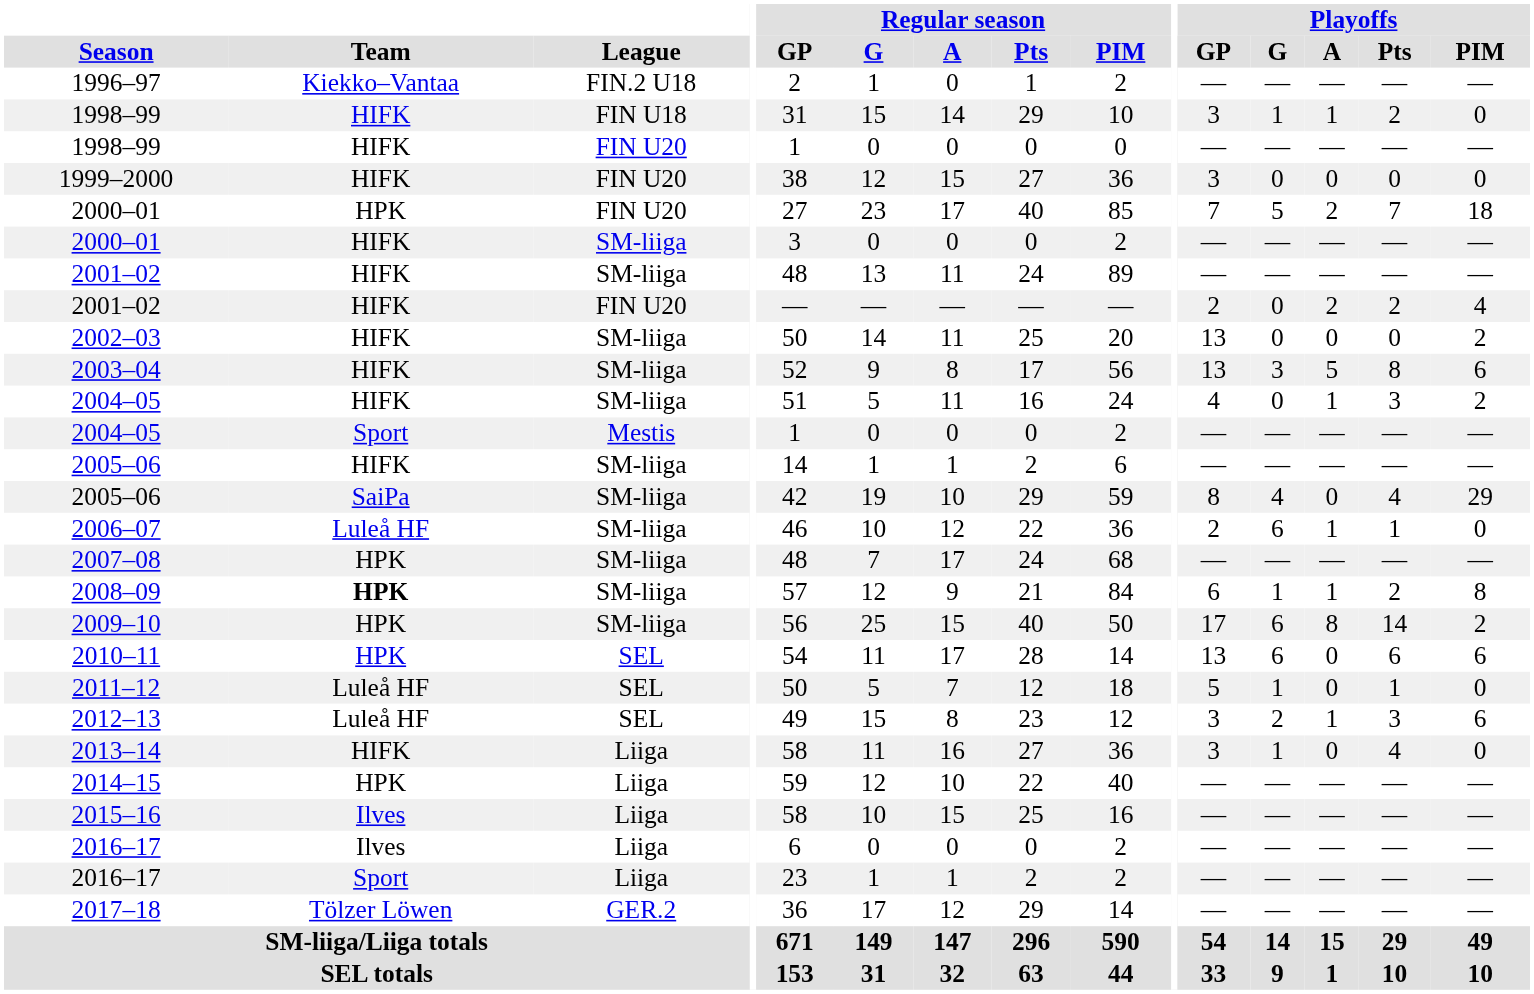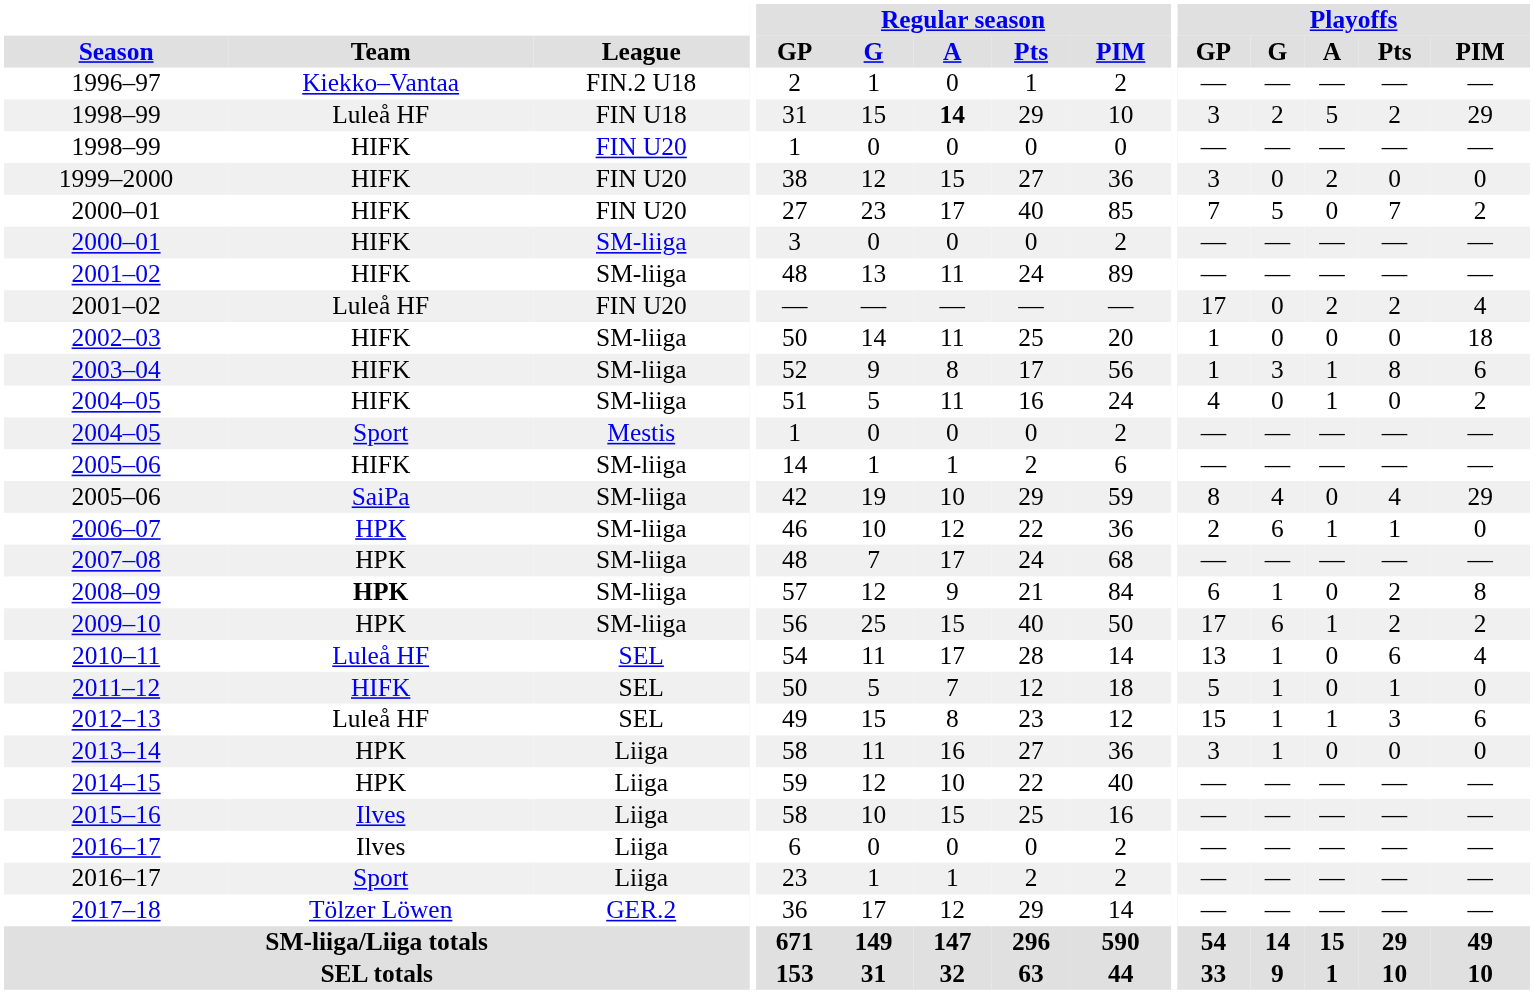1998–99 / FIN U18 | Team: HIFK -> Luleå HF
1998–99 / FIN U18 | Regular season / A: normal -> bold
1998–99 / FIN U18 | Playoffs / G: 1 -> 2
1998–99 / FIN U18 | Playoffs / A: 1 -> 5
1998–99 / FIN U18 | Playoffs / PIM: 0 -> 29
1999–2000 | Playoffs / A: 0 -> 2
2000–01 / FIN U20 | Team: HPK -> HIFK
2000–01 / FIN U20 | Playoffs / A: 2 -> 0
2000–01 / FIN U20 | Playoffs / PIM: 18 -> 2
2001–02 / FIN U20 | Team: HIFK -> Luleå HF
2001–02 / FIN U20 | Playoffs / GP: 2 -> 17
2002–03 | Playoffs / GP: 13 -> 1
2002–03 | Playoffs / PIM: 2 -> 18
2003–04 | Playoffs / GP: 13 -> 1
2003–04 | Playoffs / A: 5 -> 1
2004–05 / SM-liiga | Playoffs / Pts: 3 -> 0
2006–07 | Team: Luleå HF -> HPK
2008–09 | Playoffs / A: 1 -> 0
2009–10 | Playoffs / A: 8 -> 1
2009–10 | Playoffs / Pts: 14 -> 2
2010–11 | Team: HPK -> Luleå HF
2010–11 | Playoffs / G: 6 -> 1
2010–11 | Playoffs / PIM: 6 -> 4
2011–12 | Team: Luleå HF -> HIFK
2012–13 | Playoffs / GP: 3 -> 15
2012–13 | Playoffs / G: 2 -> 1
2013–14 | Team: HIFK -> HPK
2013–14 | Playoffs / Pts: 4 -> 0
